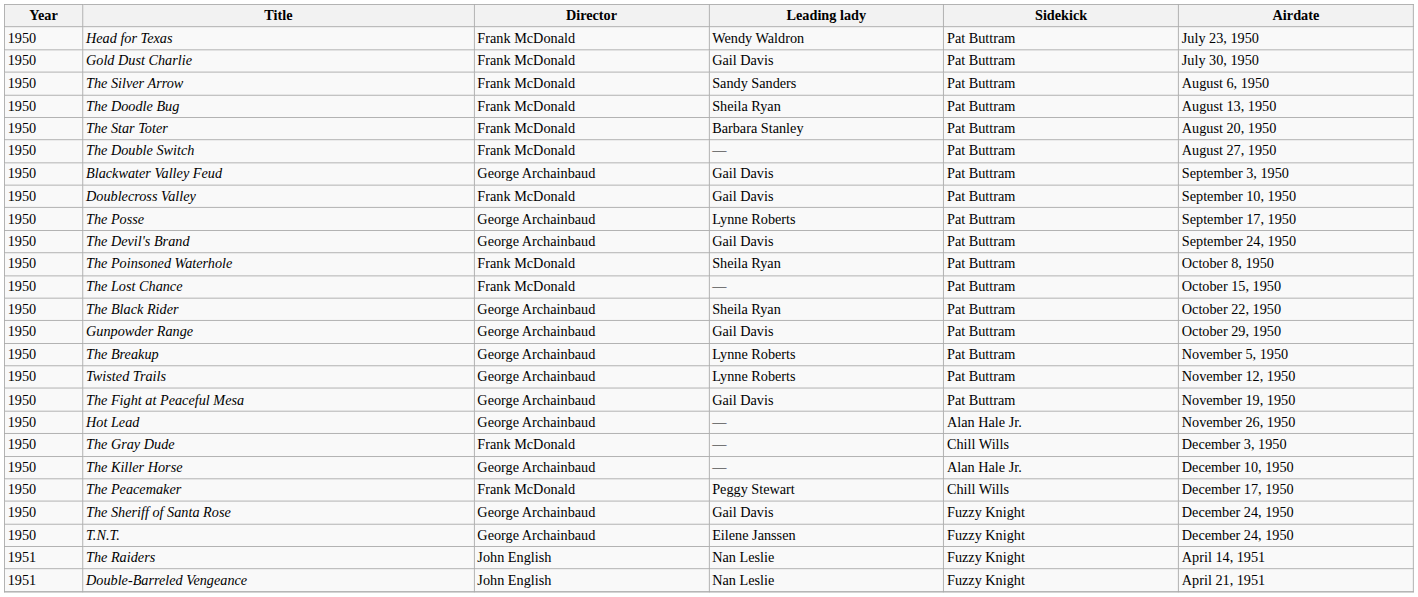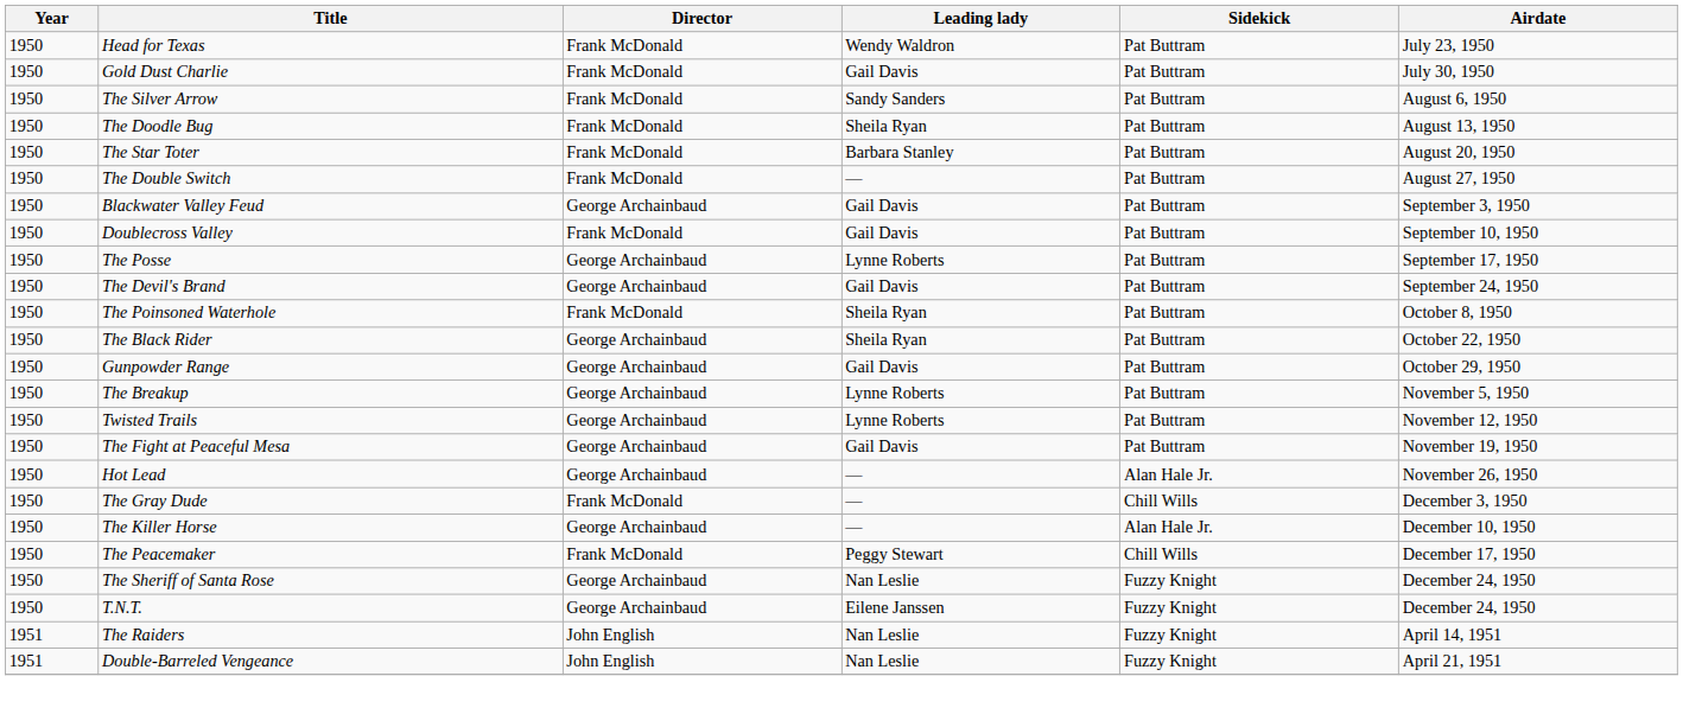- row: 1950 | The Lost Chance | Frank McDonald | — | Pat Buttram | October 15, 1950
The Sheriff of Santa Rose | Leading lady: Gail Davis -> Nan Leslie
